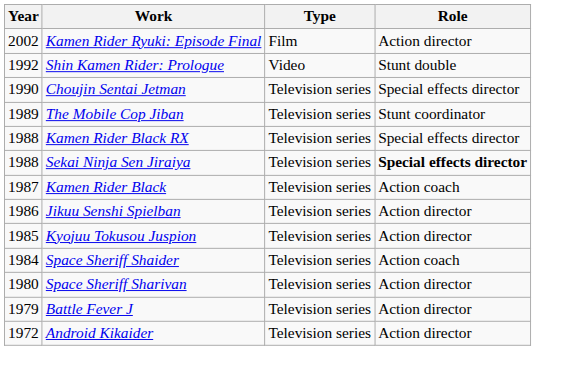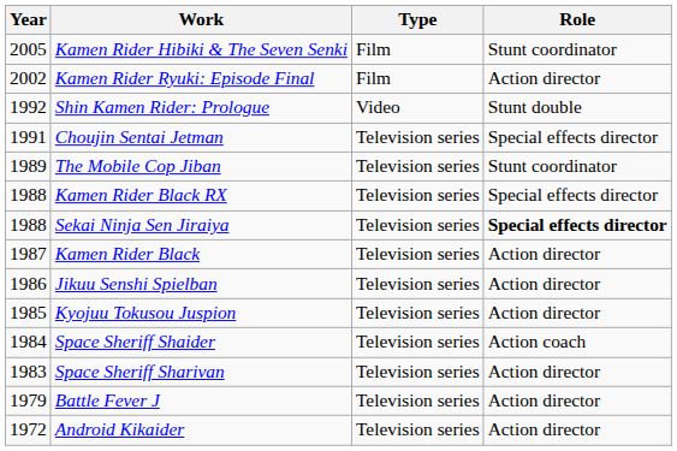+ row: 2005 | Kamen Rider Hibiki & The Seven Senki | Film | Stunt coordinator
Choujin Sentai Jetman | Year: 1990 -> 1991
Kamen Rider Black | Role: Action coach -> Action director
Space Sheriff Sharivan | Year: 1980 -> 1983
